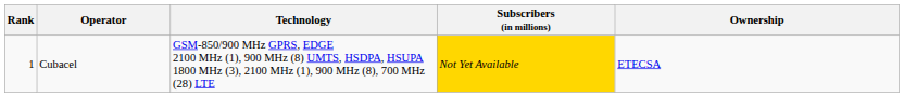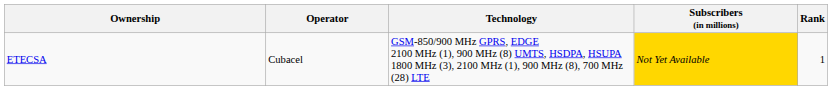columns swapped: Rank <-> Ownership
